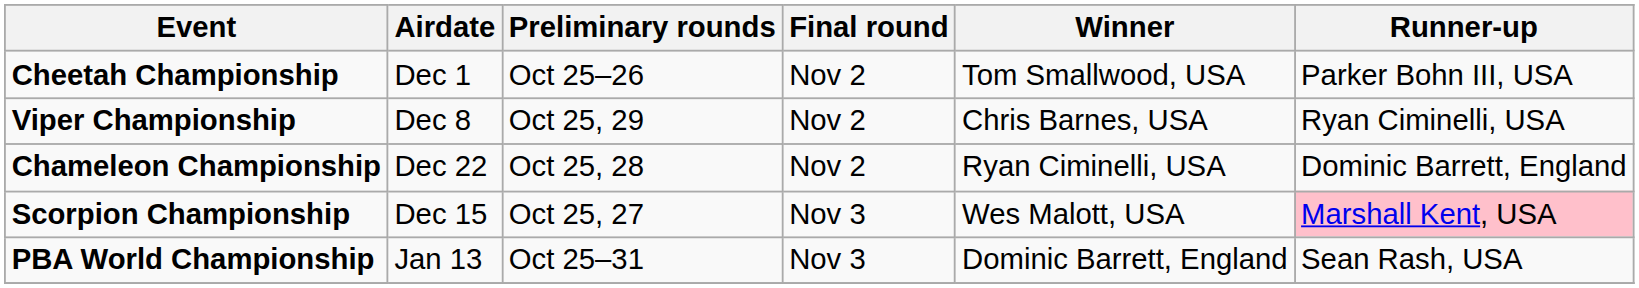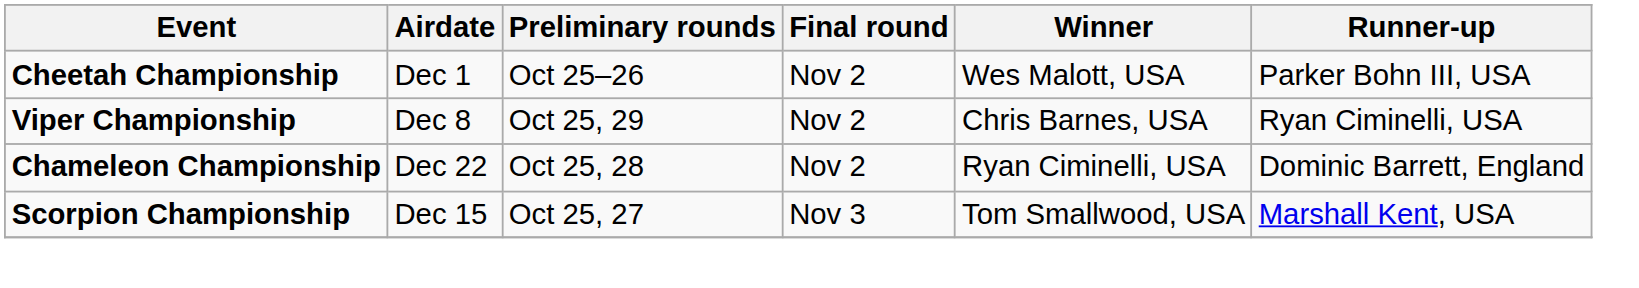Cheetah Championship | Winner: Tom Smallwood, USA -> Wes Malott, USA
Scorpion Championship | Winner: Wes Malott, USA -> Tom Smallwood, USA
Scorpion Championship | Runner-up: pink background -> no background
- row: PBA World Championship | Jan 13 | Oct 25–31 | Nov 3 | Dominic Barrett, England | Sean Rash, USA
